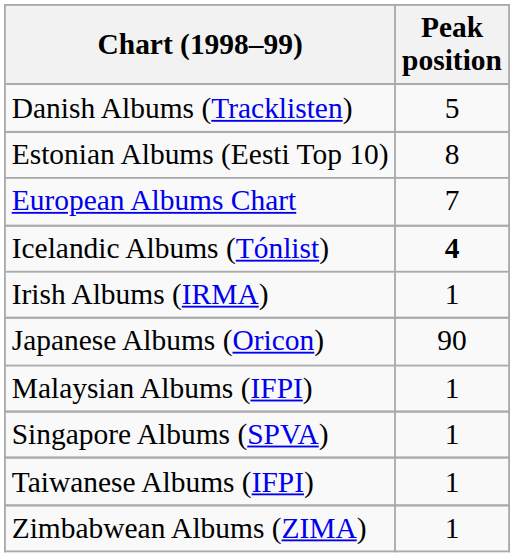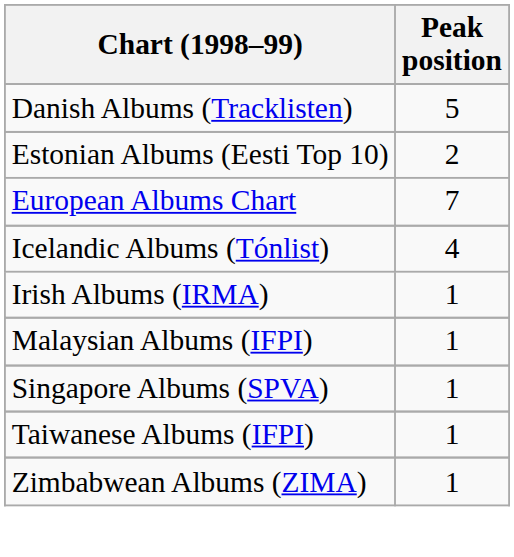Estonian Albums (Eesti Top 10) | Peak position: 8 -> 2
Icelandic Albums (Tónlist) | Peak position: bold -> normal
- row: Japanese Albums (Oricon) | 90
